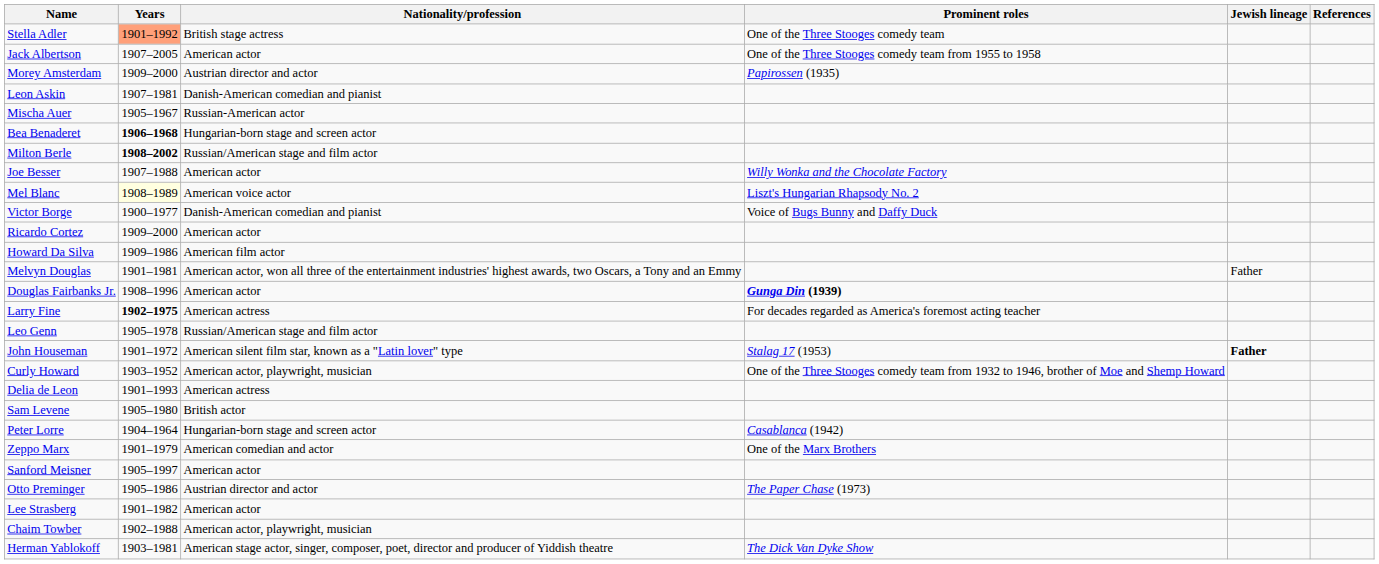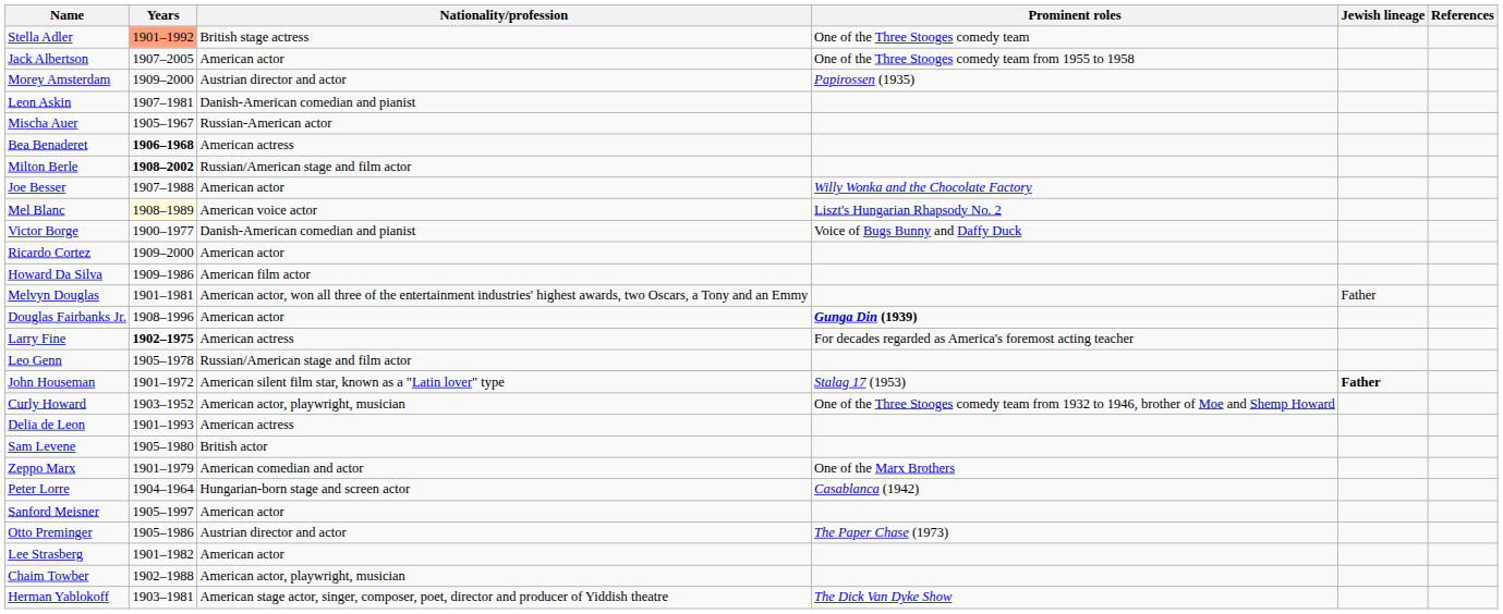Bea Benaderet | Nationality/profession: Hungarian-born stage and screen actor -> American actress
rows swapped: Peter Lorre <-> Zeppo Marx
